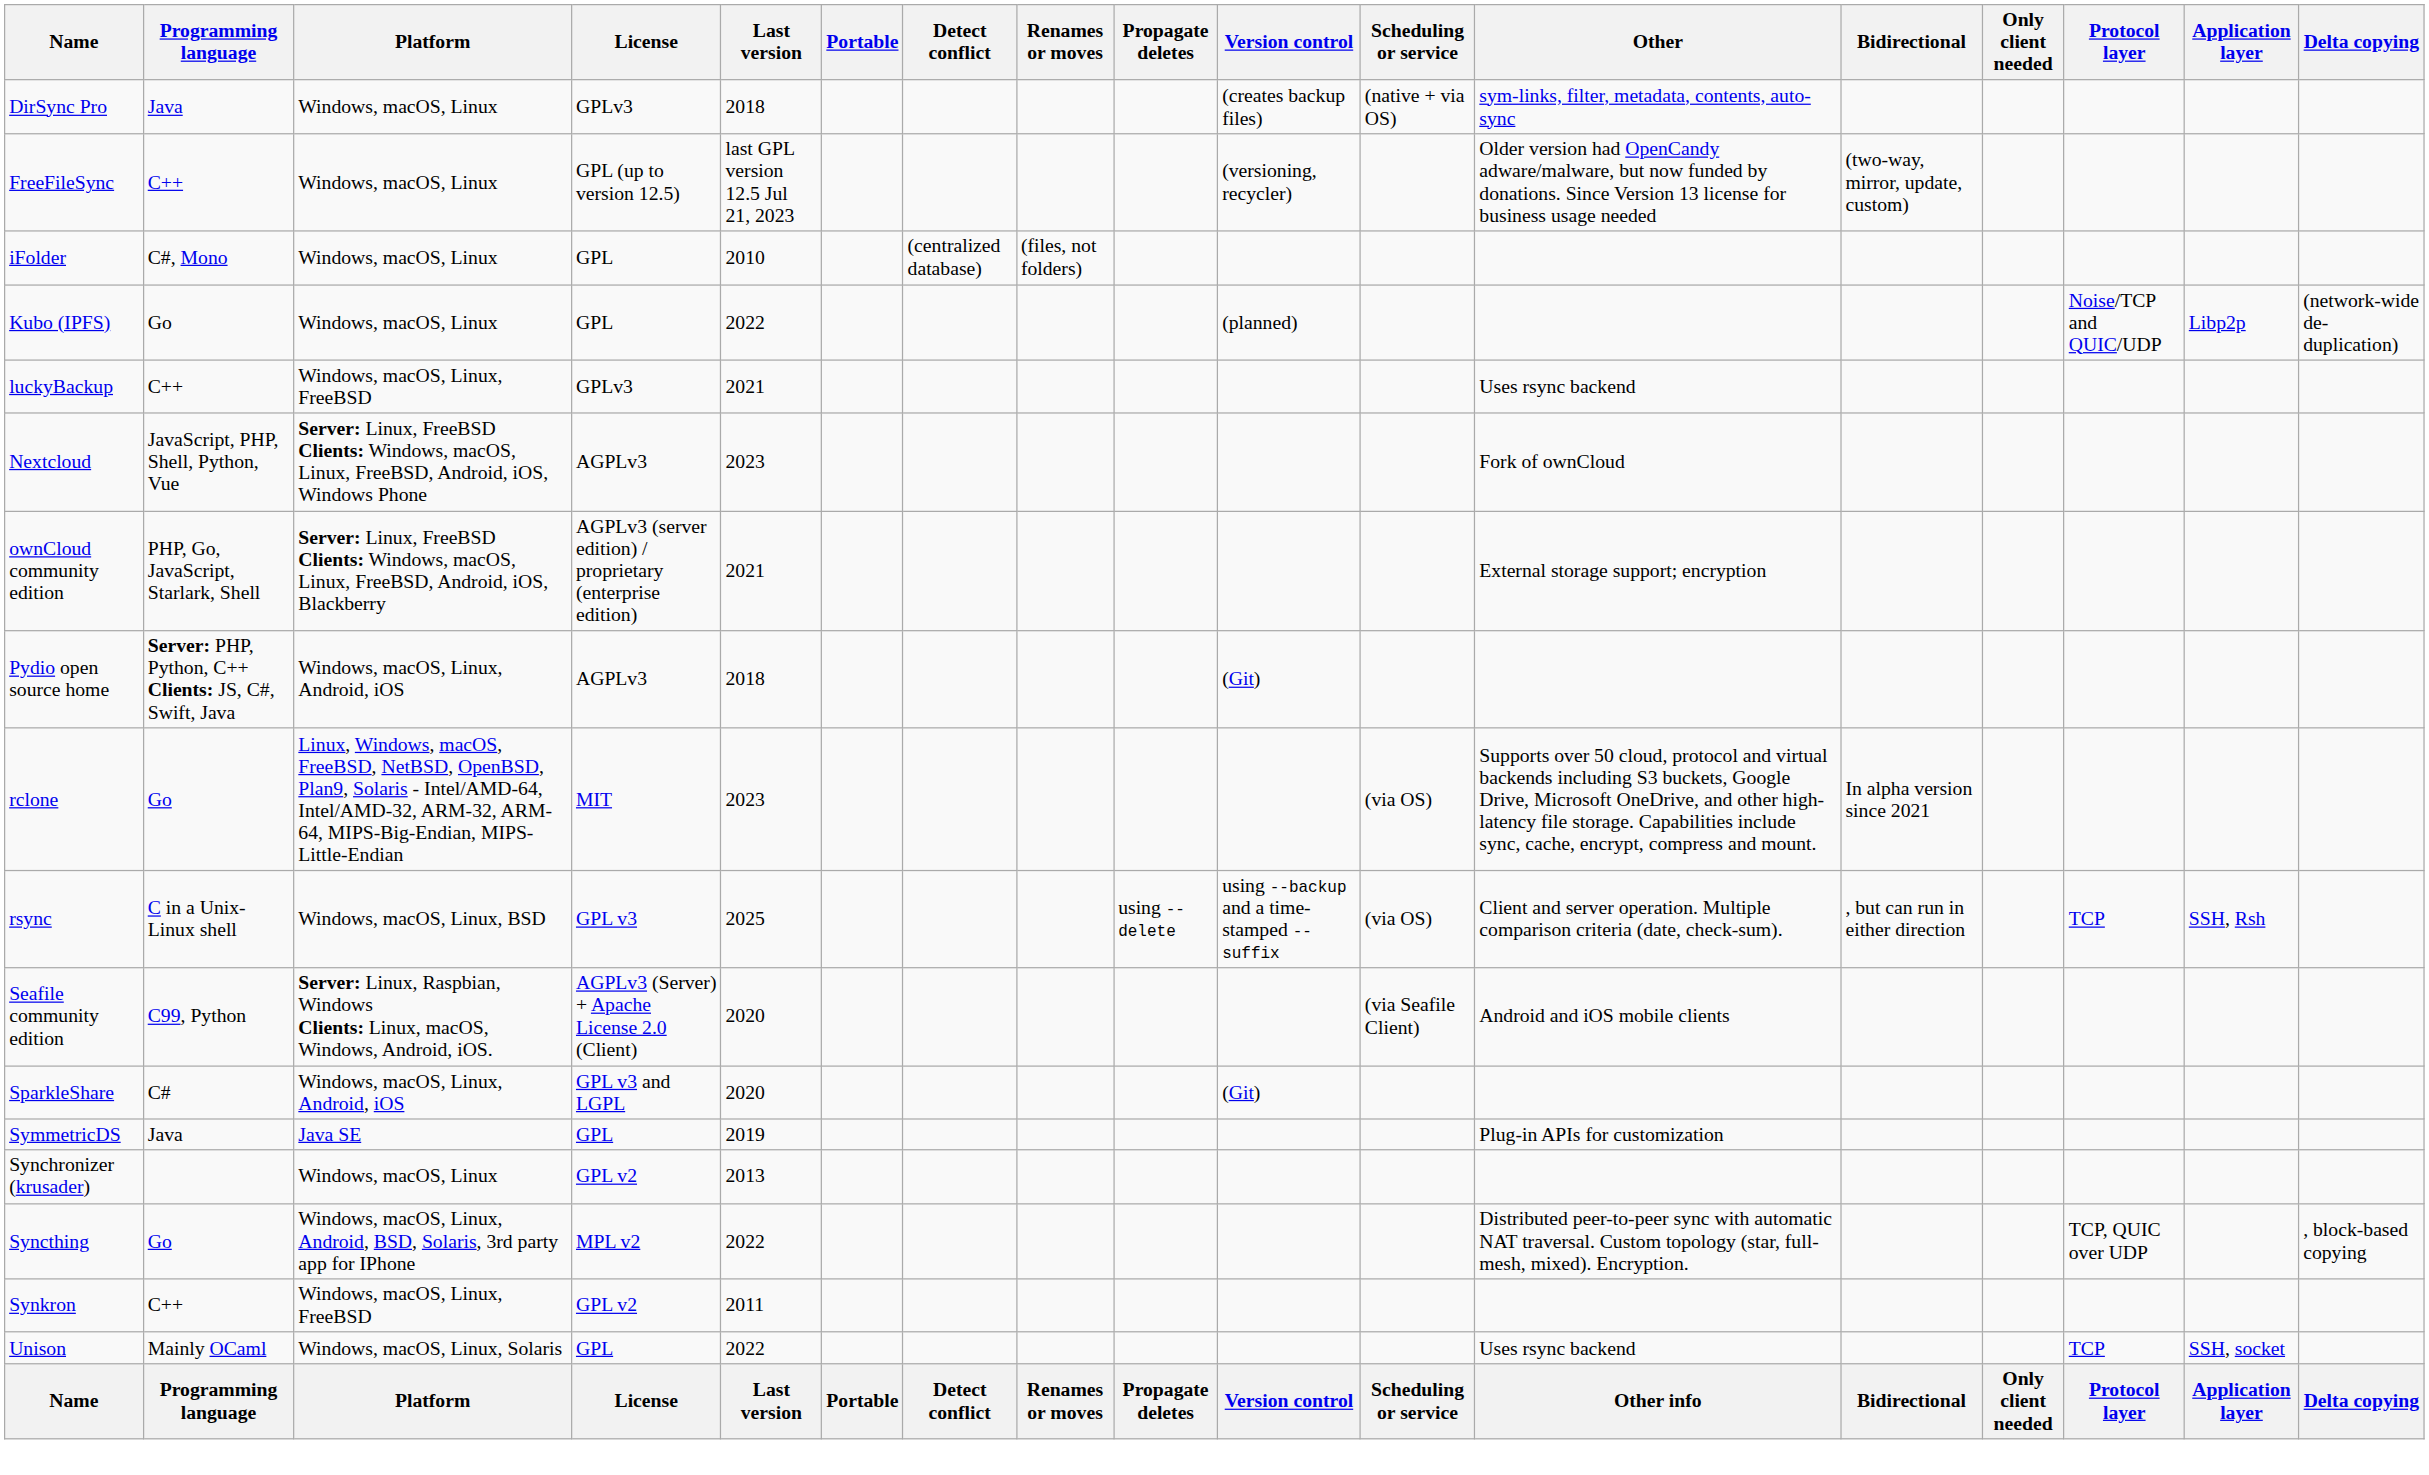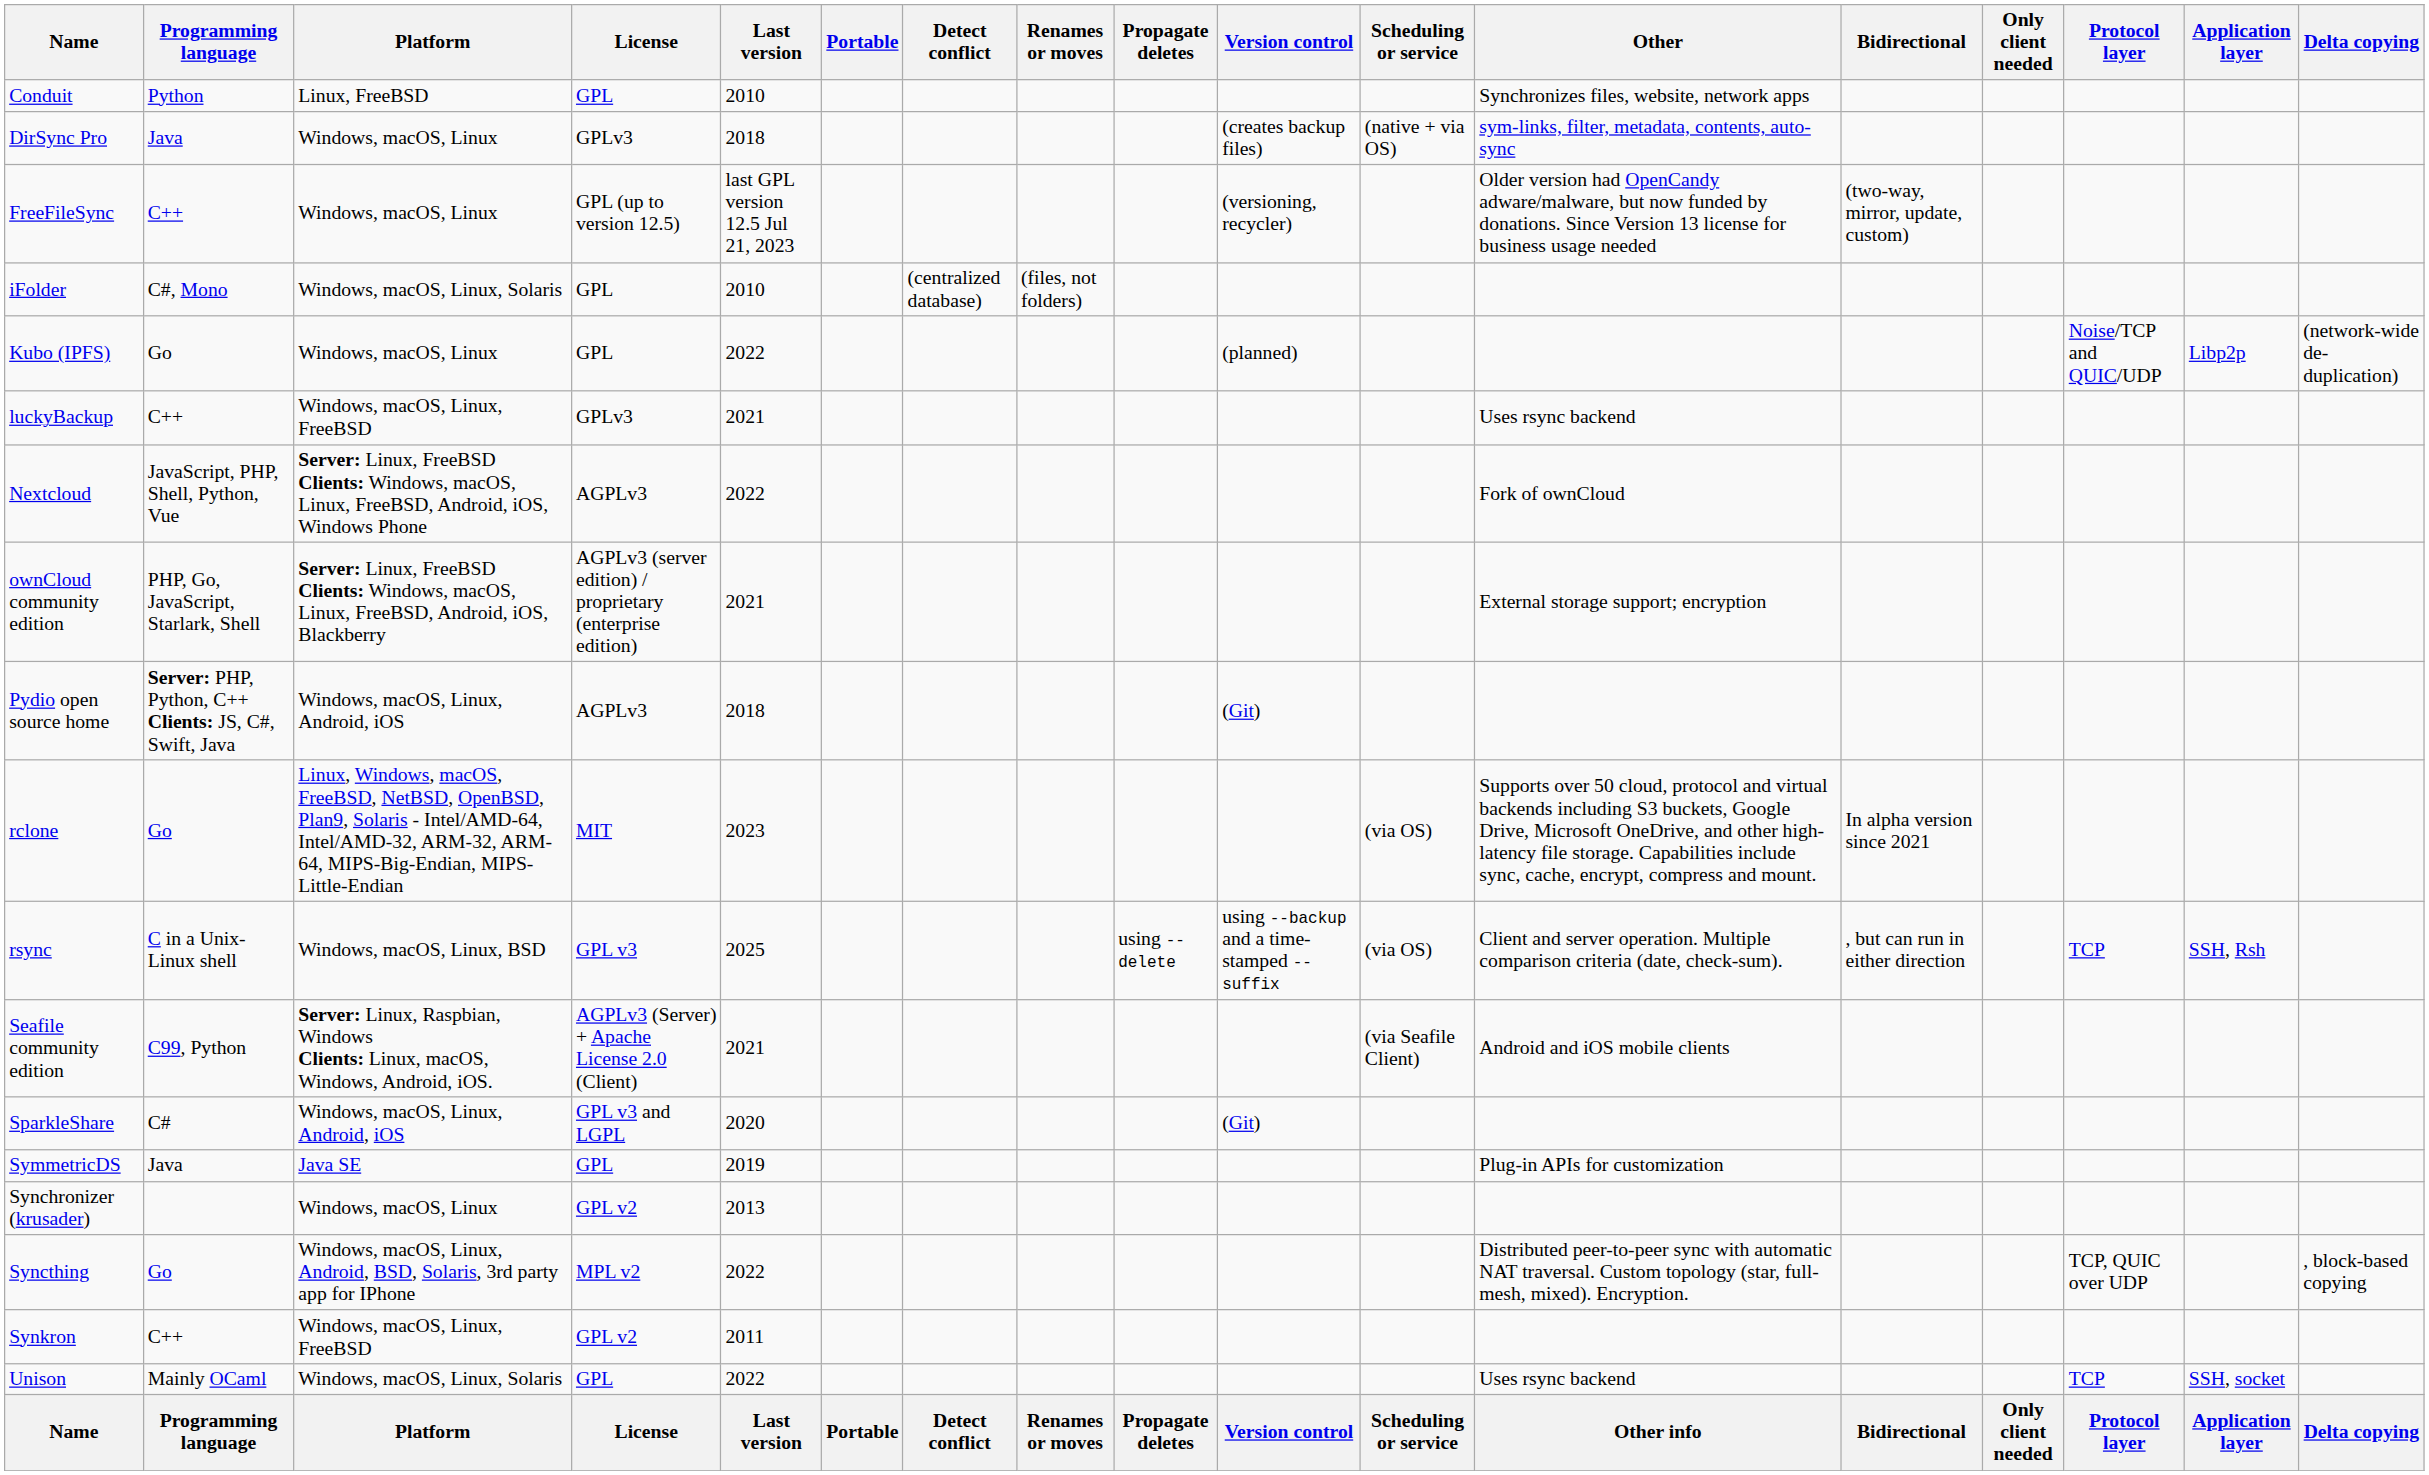+ row: Conduit | Python | Linux, FreeBSD | GPL | 2010 | Synchronizes files, website, network apps
iFolder | Platform: Windows, macOS, Linux -> Windows, macOS, Linux, Solaris
Nextcloud | Last version: 2023 -> 2022
Seafile community edition | Last version: 2020 -> 2021
